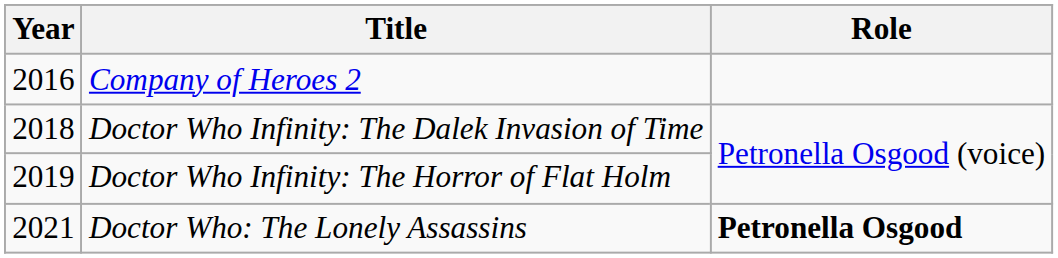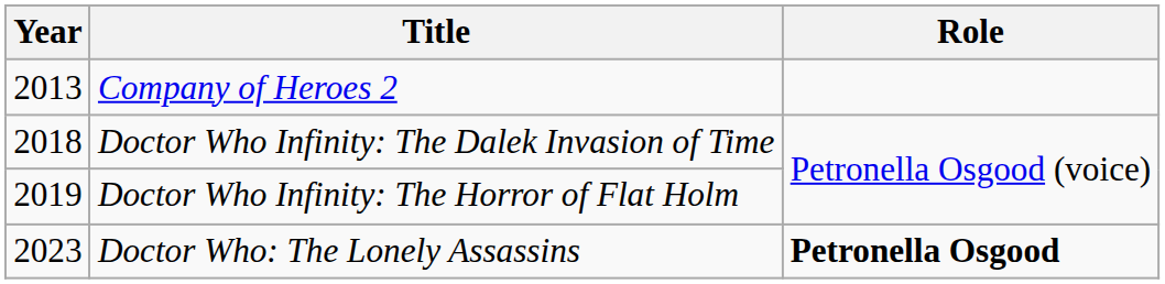Company of Heroes 2 | Year: 2016 -> 2013
Doctor Who: The Lonely Assassins | Year: 2021 -> 2023
